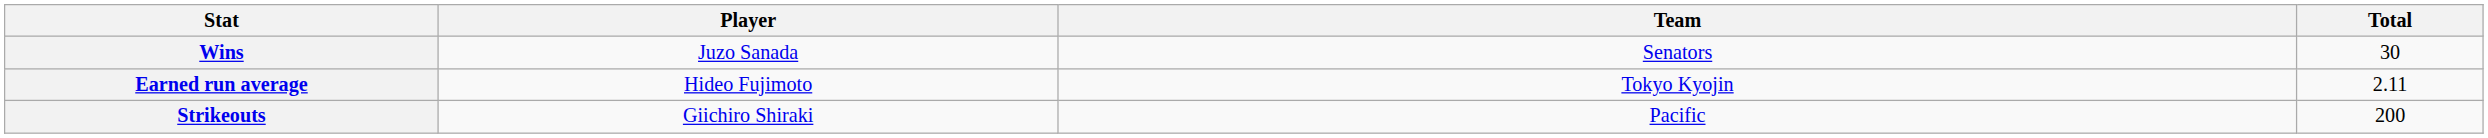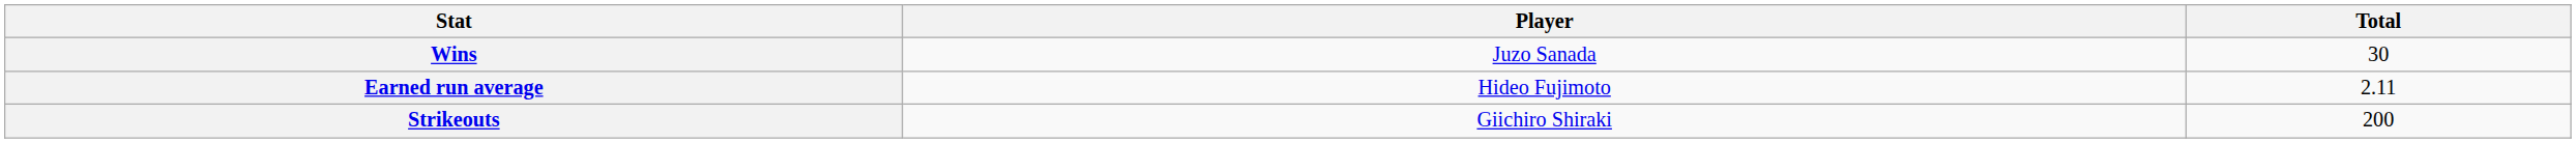- column: Team | Senators | Tokyo Kyojin | Pacific
